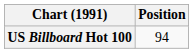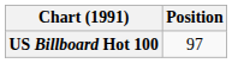US Billboard Hot 100 | Position: 94 -> 97
